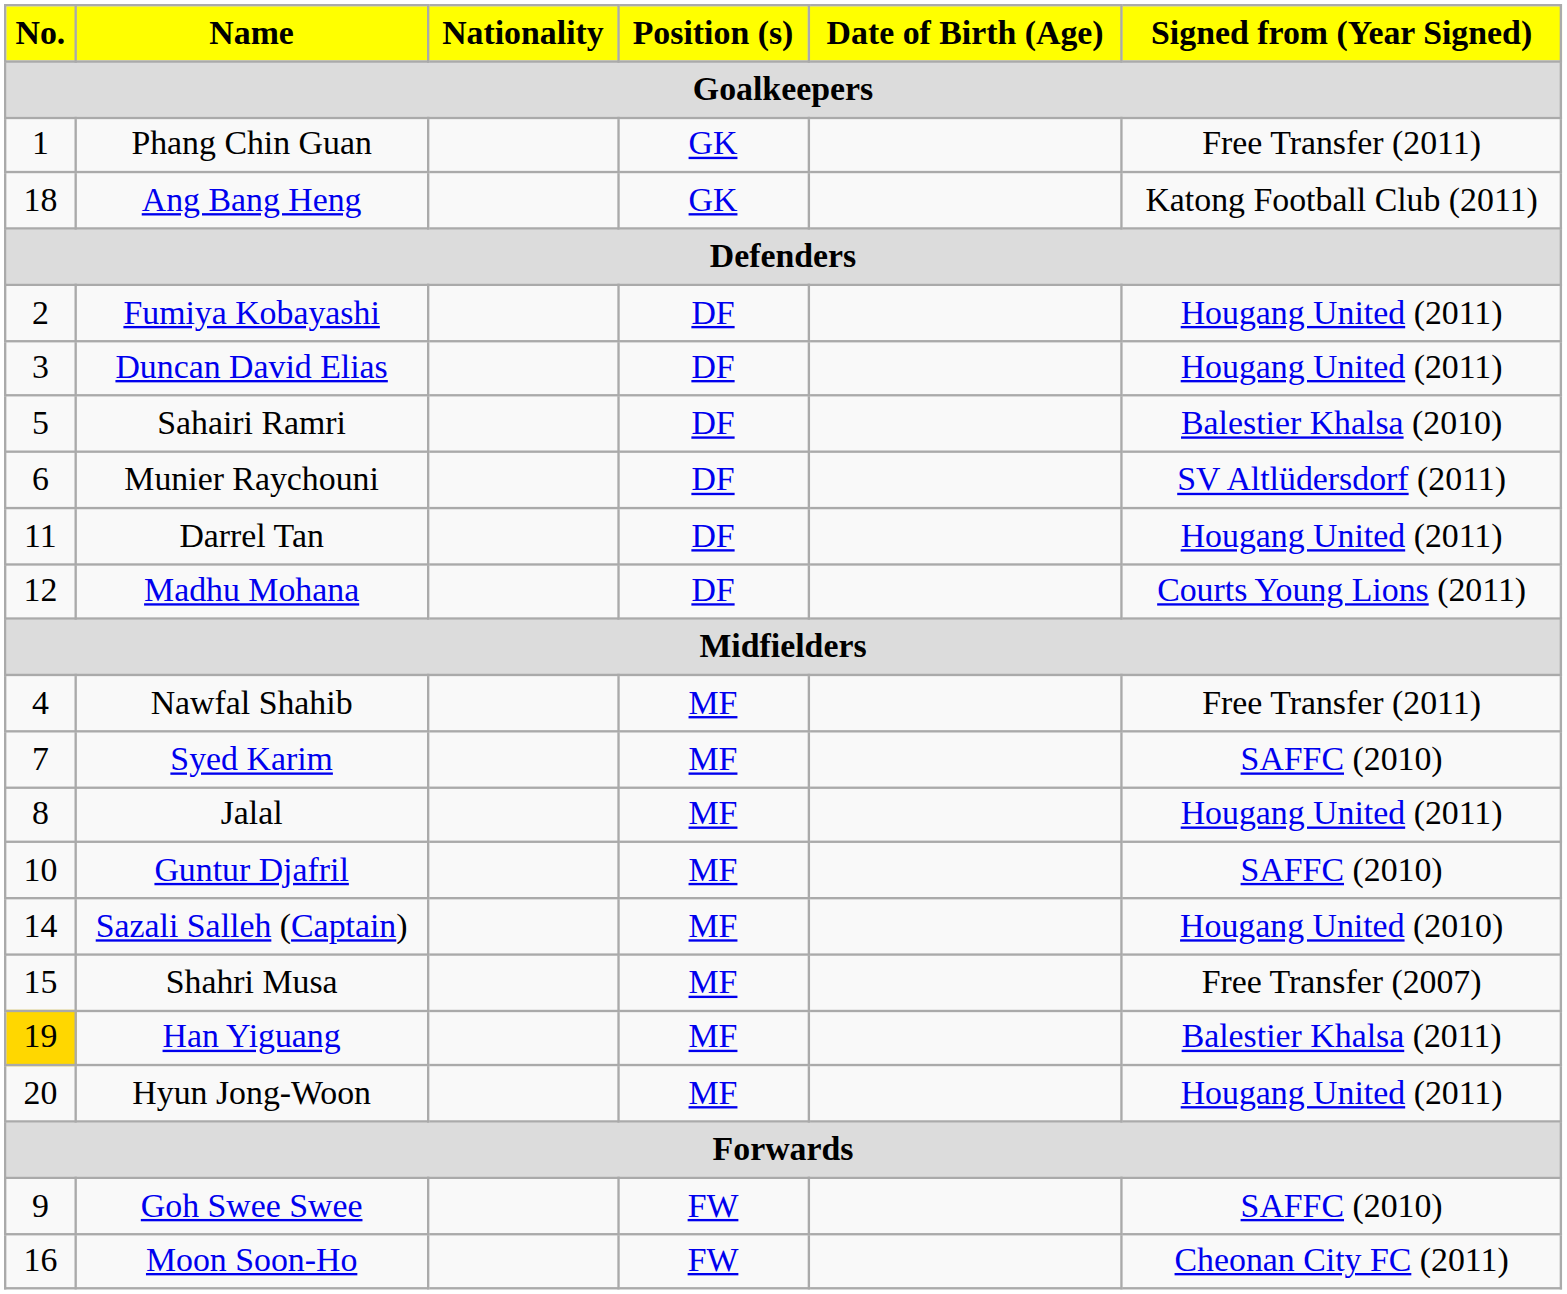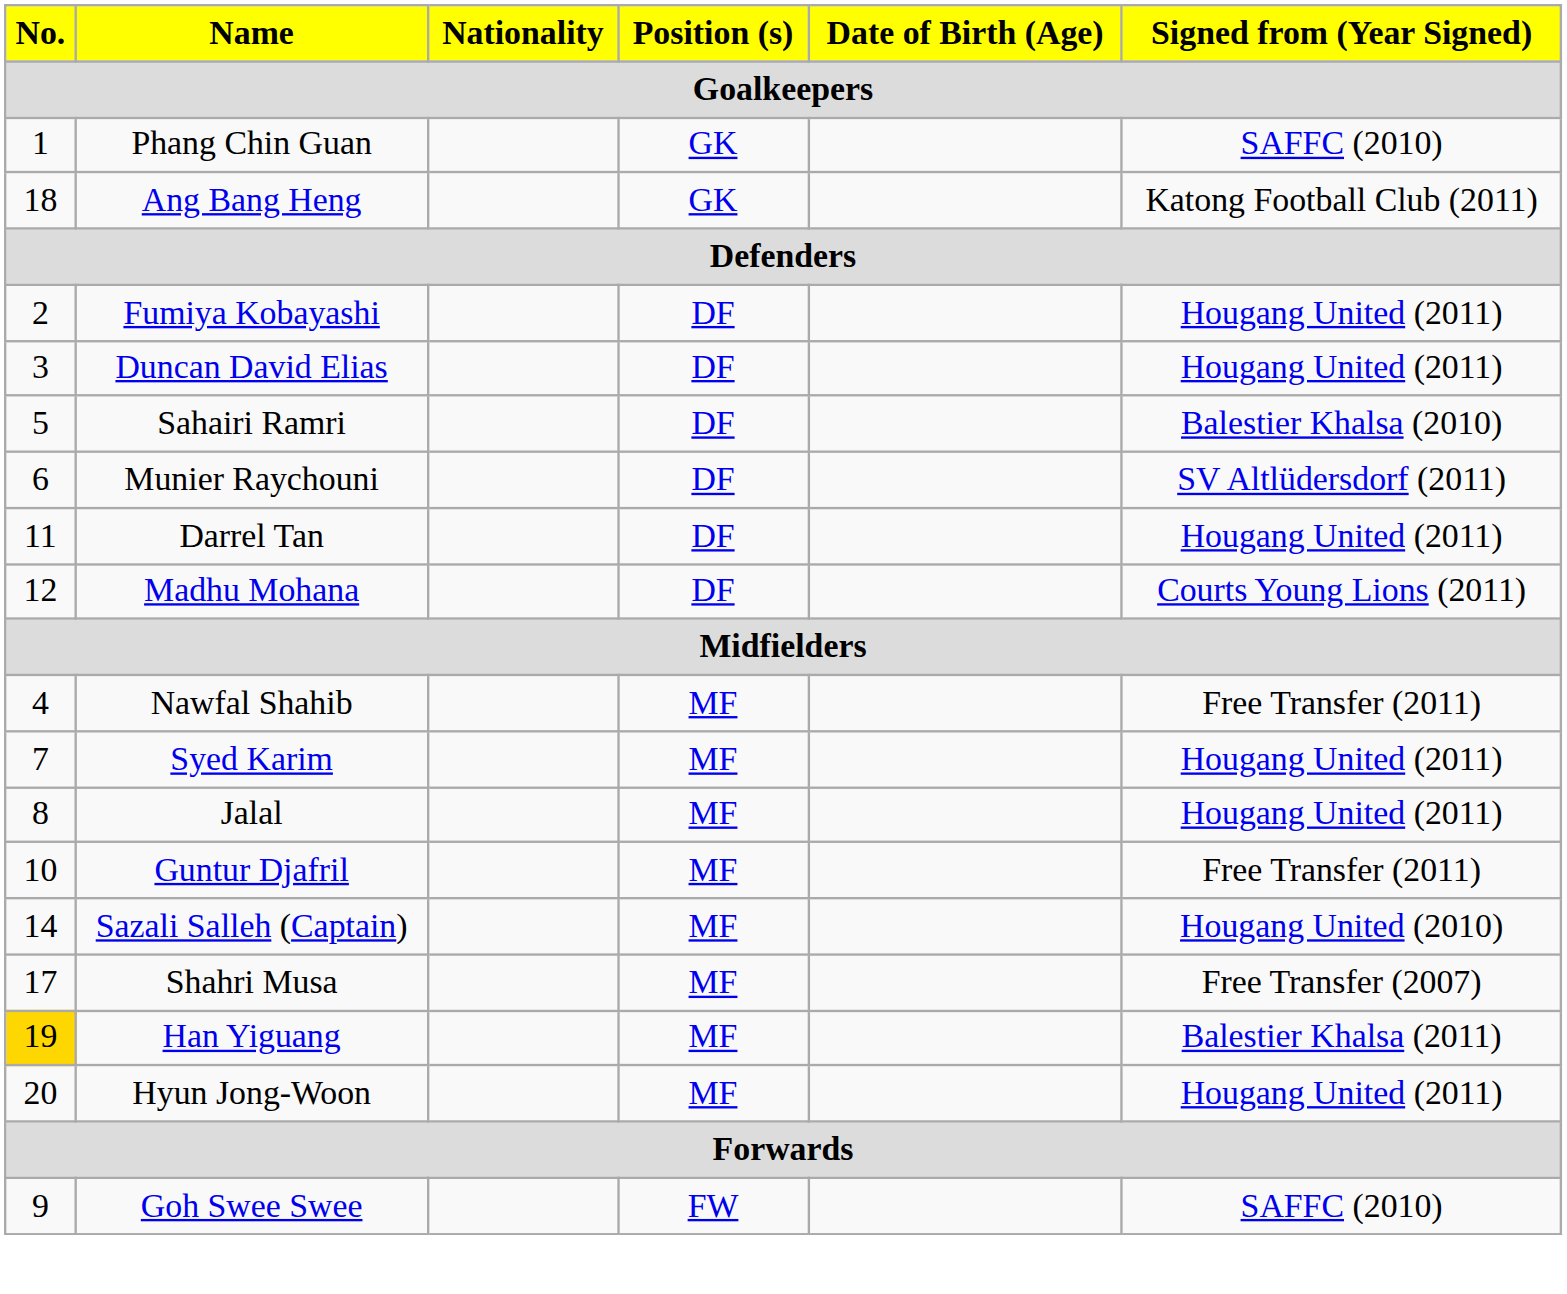Phang Chin Guan | Signed from (Year Signed): Free Transfer (2011) -> SAFFC (2010)
Syed Karim | Signed from (Year Signed): SAFFC (2010) -> Hougang United (2011)
Guntur Djafril | Signed from (Year Signed): SAFFC (2010) -> Free Transfer (2011)
Shahri Musa | No.: 15 -> 17
- row: 16 | Moon Soon-Ho | FW | Cheonan City FC (2011)
